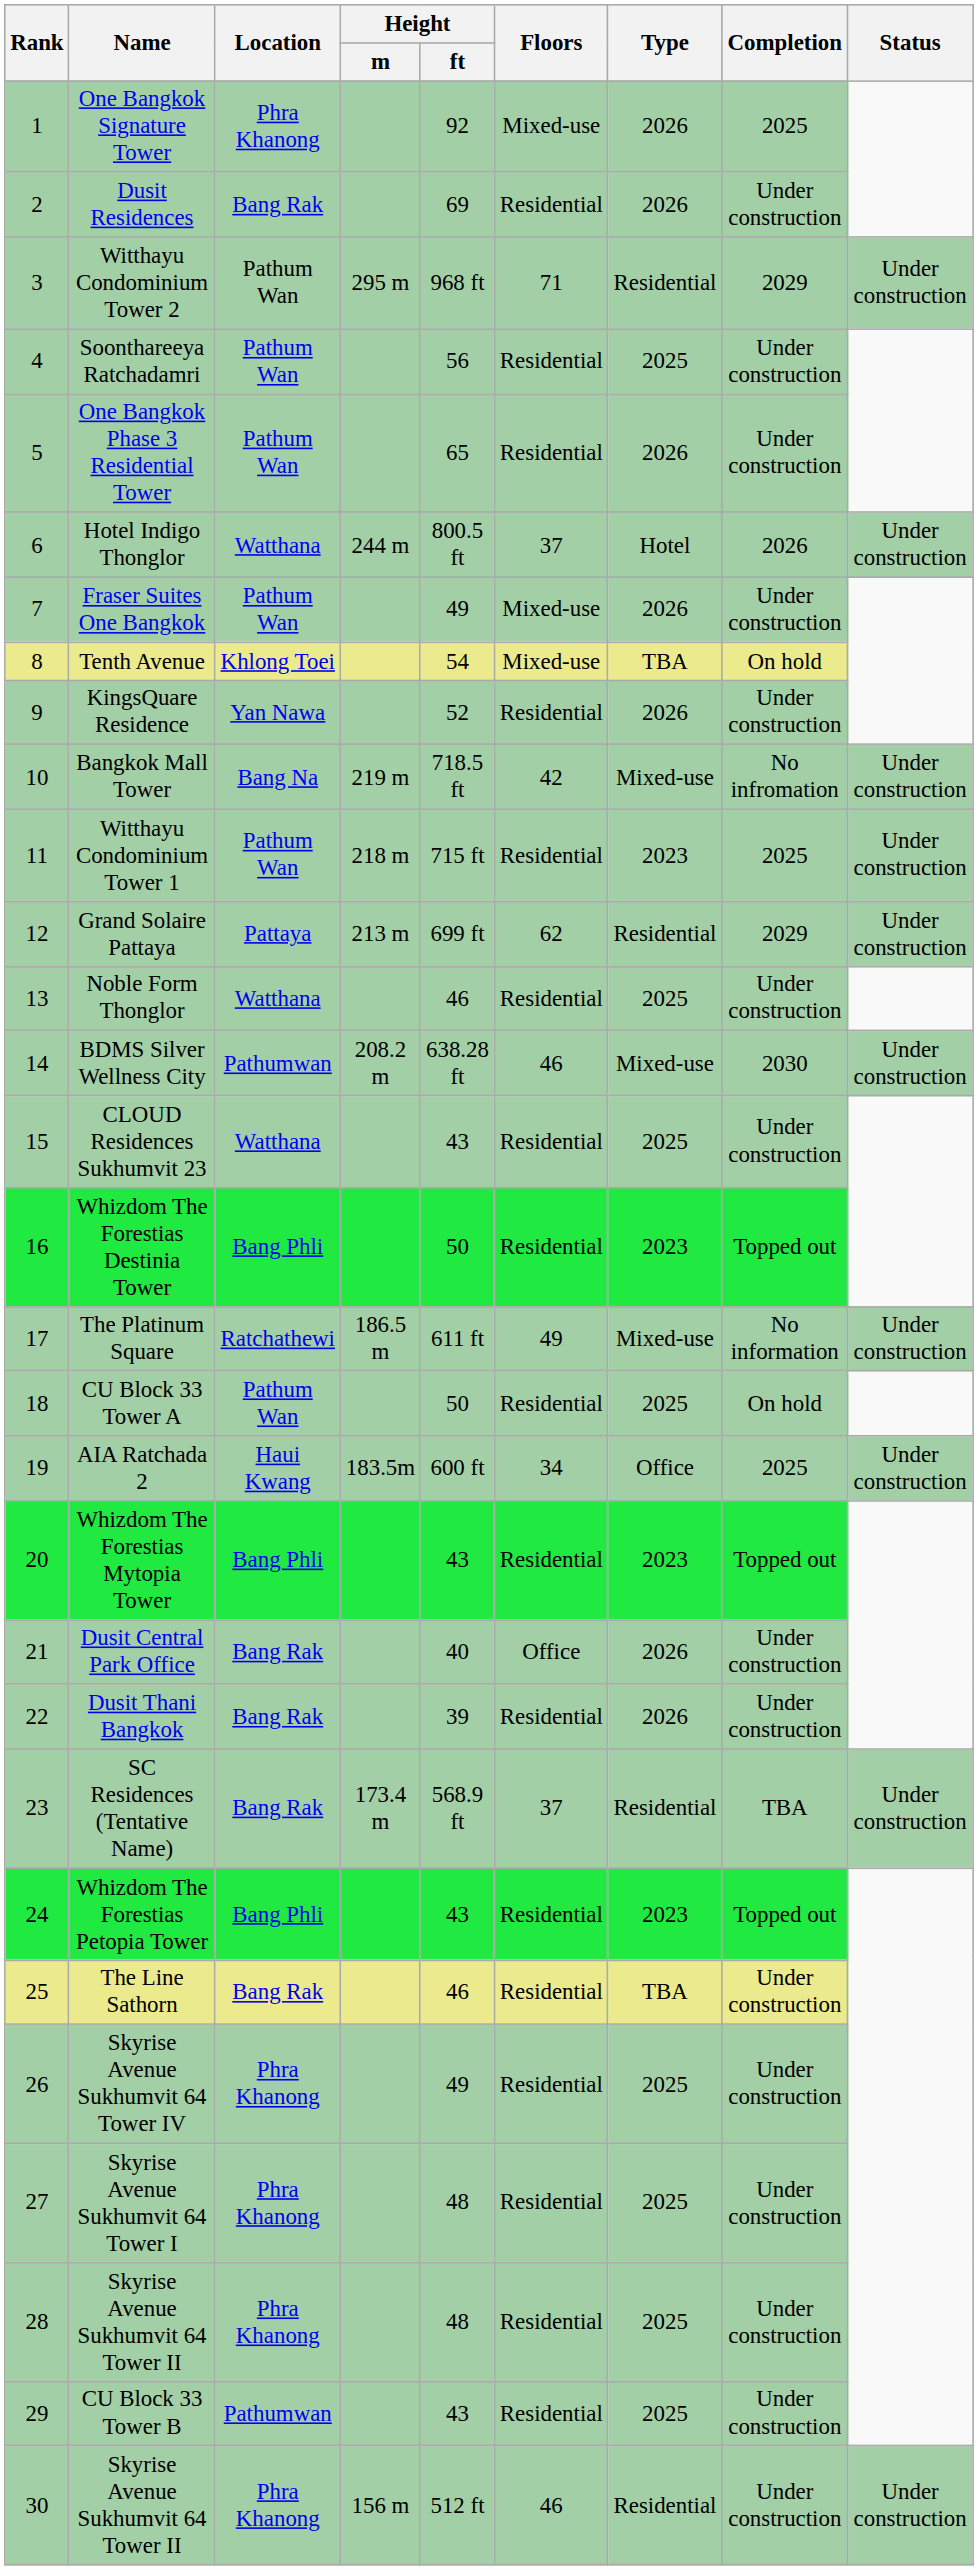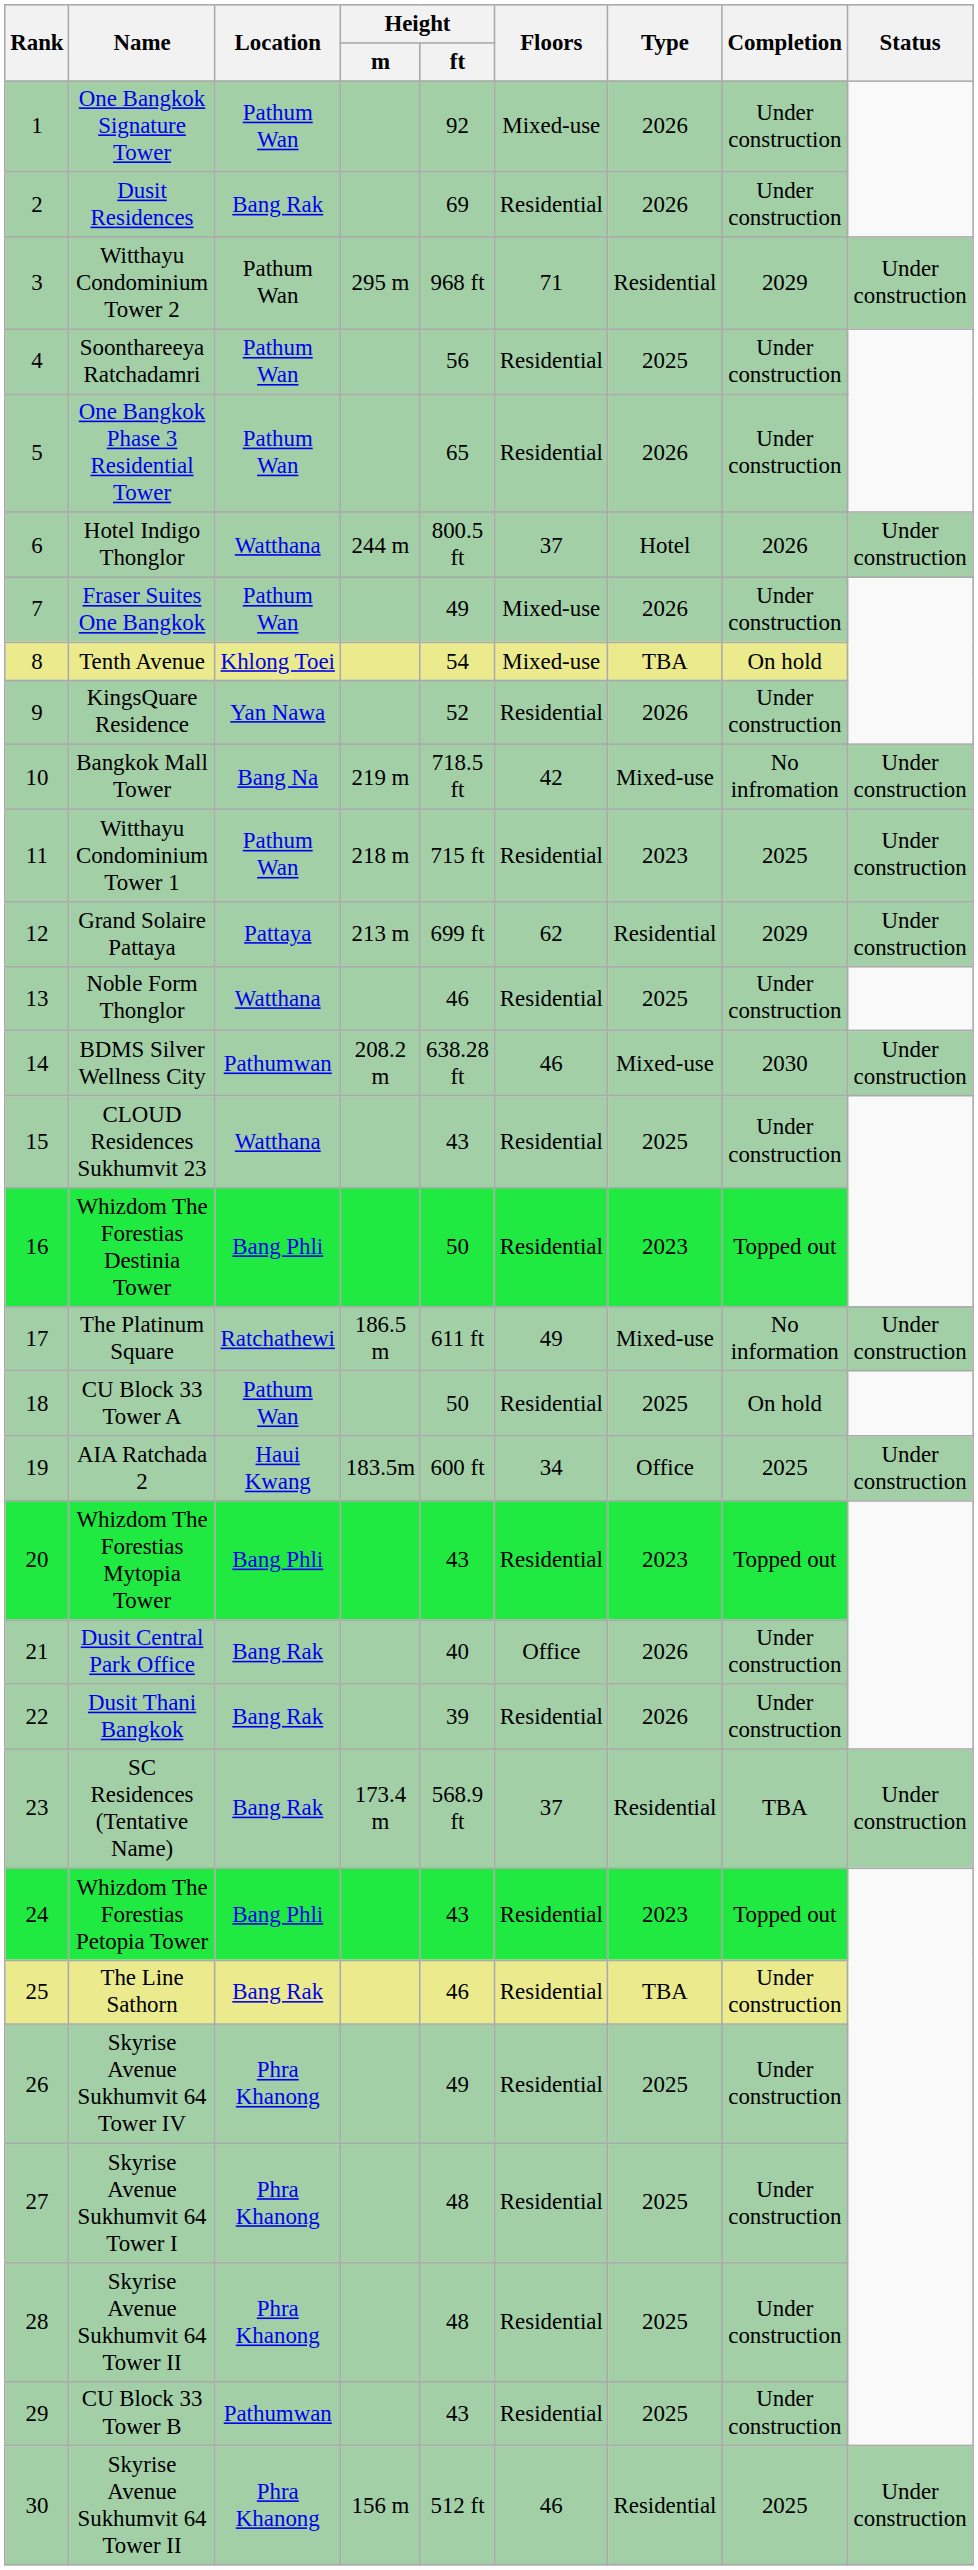One Bangkok Signature Tower | Location: Phra Khanong -> Pathum Wan
One Bangkok Signature Tower | Completion: 2025 -> Under construction
30 / Skyrise Avenue Sukhumvit 64 Tower II | Completion: Under construction -> 2025
